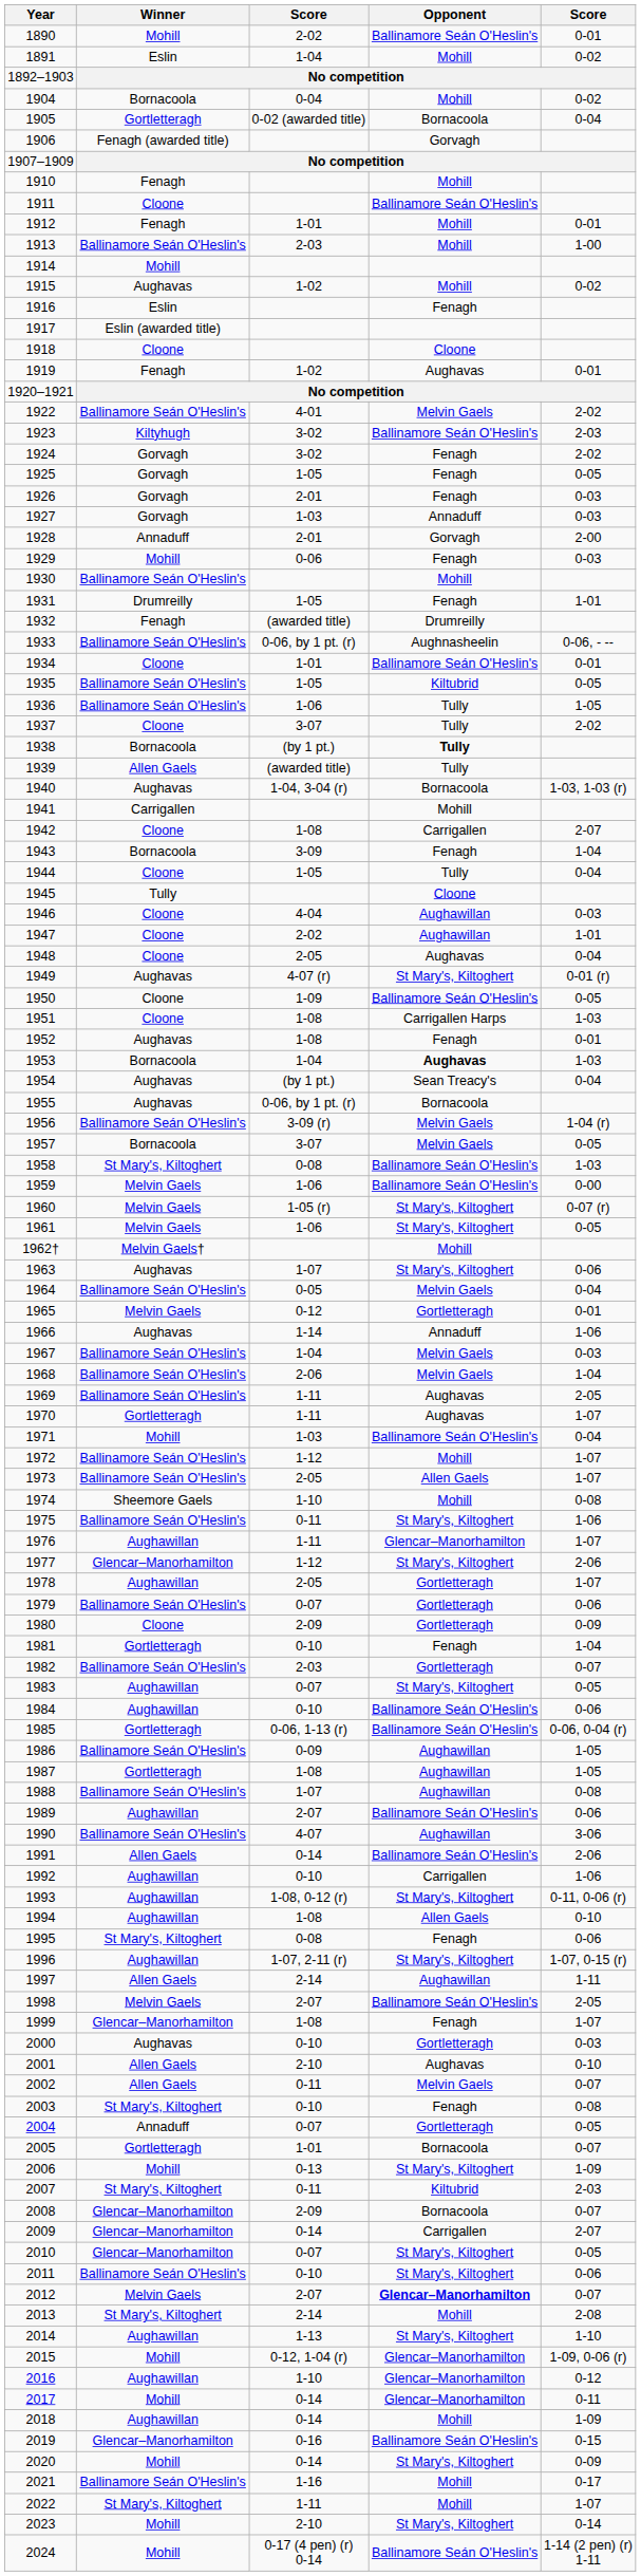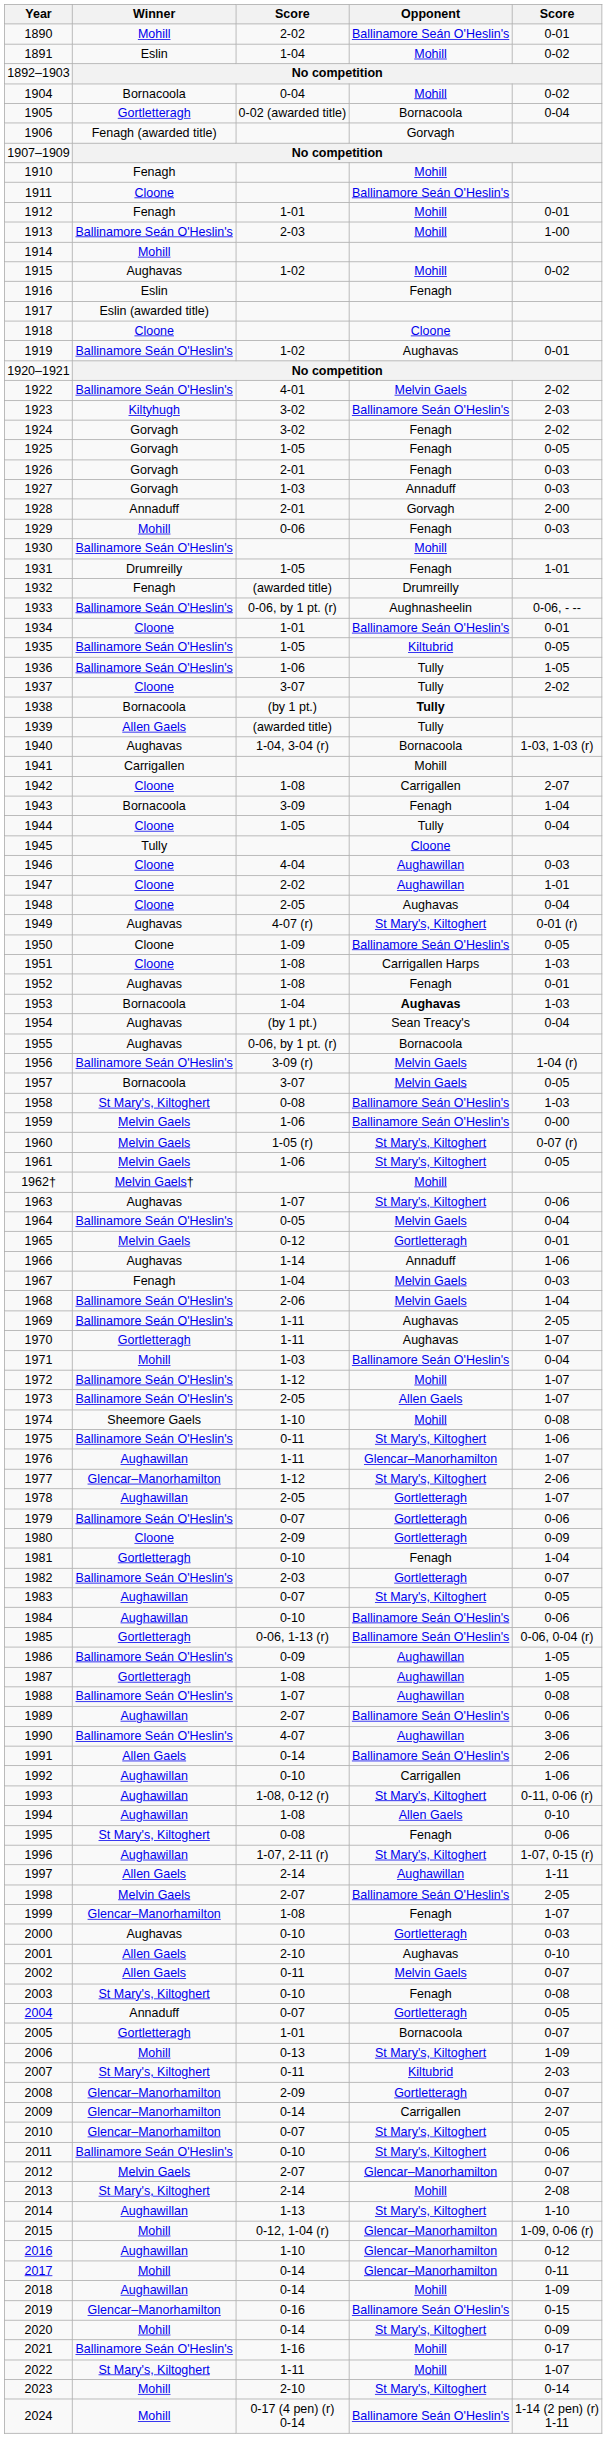1919 | Winner: Fenagh -> Ballinamore Seán O'Heslin's
1967 | Winner: Ballinamore Seán O'Heslin's -> Fenagh
2008 | Opponent: Bornacoola -> Gortletteragh
2012 | Opponent: bold -> normal
